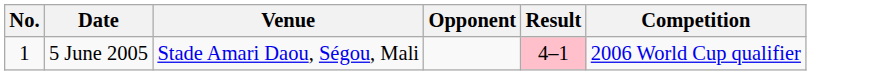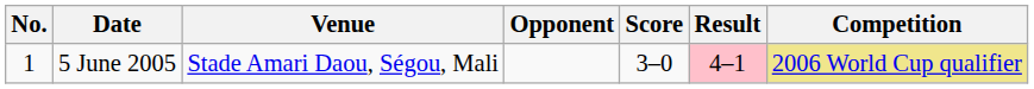+ column: Score | 3–0
5 June 2005 | Competition: no background -> khaki background
